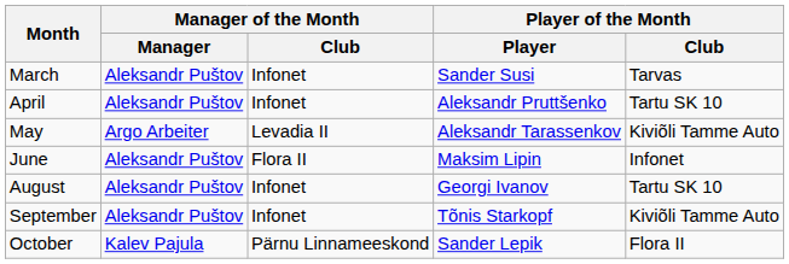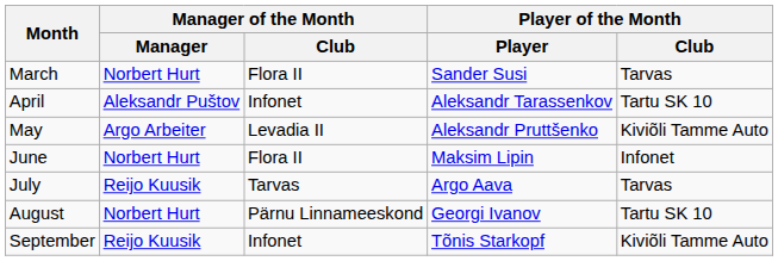March | Manager of the Month / Manager: Aleksandr Puštov -> Norbert Hurt
March | Manager of the Month / Club: Infonet -> Flora II
April | Player of the Month / Player: Aleksandr Pruttšenko -> Aleksandr Tarassenkov
May | Player of the Month / Player: Aleksandr Tarassenkov -> Aleksandr Pruttšenko
June | Manager of the Month / Manager: Aleksandr Puštov -> Norbert Hurt
+ row: July | Reijo Kuusik | Tarvas | Argo Aava | Tarvas
August | Manager of the Month / Manager: Aleksandr Puštov -> Norbert Hurt
August | Manager of the Month / Club: Infonet -> Pärnu Linnameeskond
September | Manager of the Month / Manager: Aleksandr Puštov -> Reijo Kuusik
- row: October | Kalev Pajula | Pärnu Linnameeskond | Sander Lepik | Flora II
